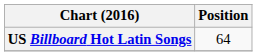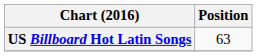US Billboard Hot Latin Songs | Position: 64 -> 63
